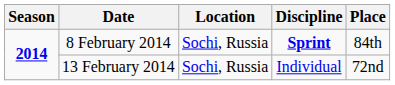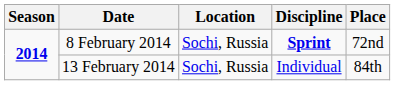8 February 2014 | Place: 84th -> 72nd
13 February 2014 | Place: 72nd -> 84th
